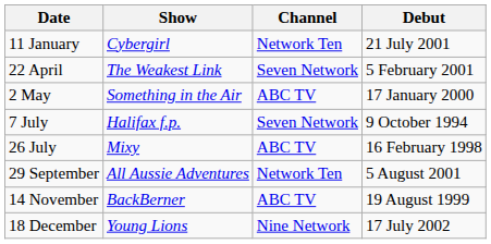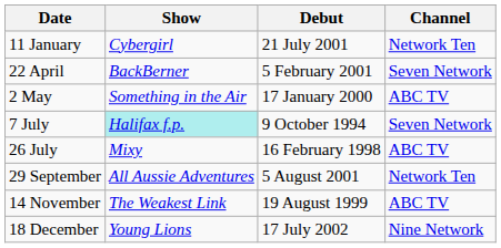columns swapped: Channel <-> Debut
22 April | Show: The Weakest Link -> BackBerner
7 July | Show: no background -> paleturquoise background
14 November | Show: BackBerner -> The Weakest Link
